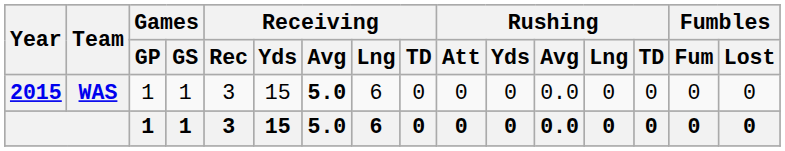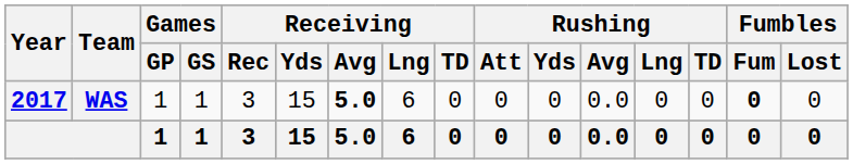WAS | Year: 2015 -> 2017
WAS | Fumbles / Fum: normal -> bold
